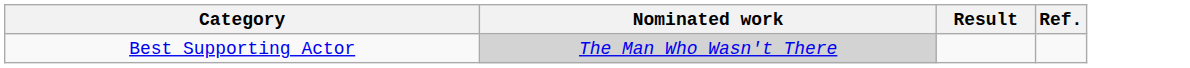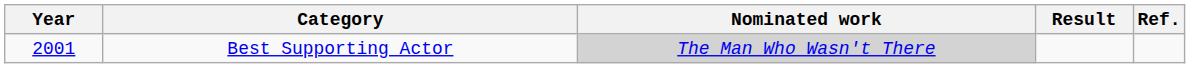+ column: Year | 2001
